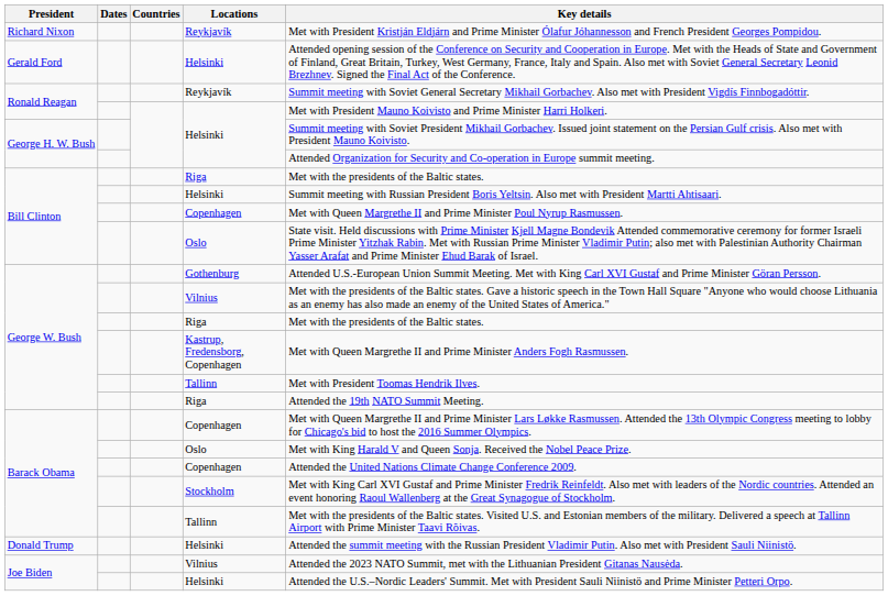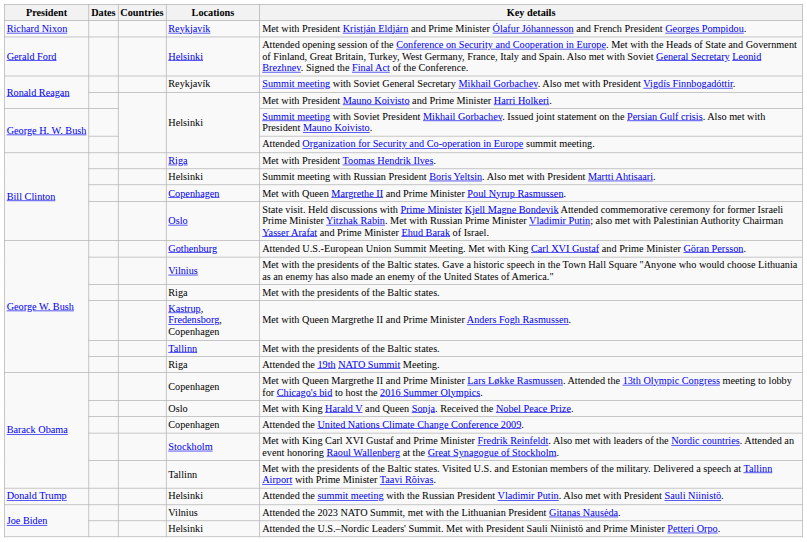Bill Clinton / Riga | Key details: Met with the presidents of the Baltic states. -> Met with President Toomas Hendrik Ilves.
George W. Bush / Tallinn | Key details: Met with President Toomas Hendrik Ilves. -> Met with the presidents of the Baltic states.
